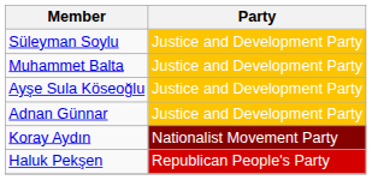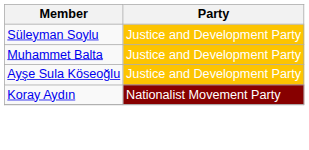- row: Adnan Günnar | Justice and Development Party
- row: Haluk Pekşen | Republican People's Party
